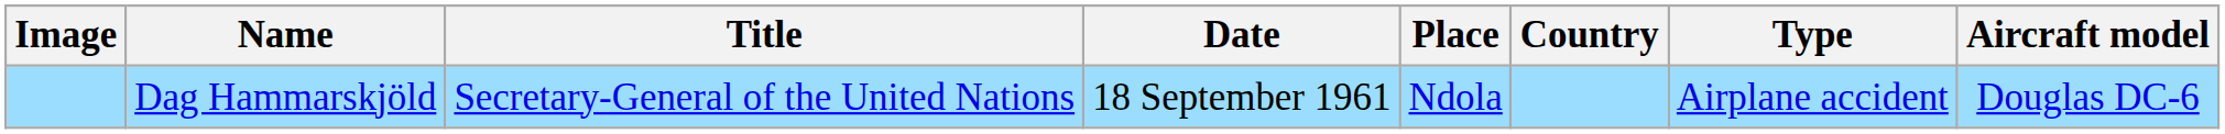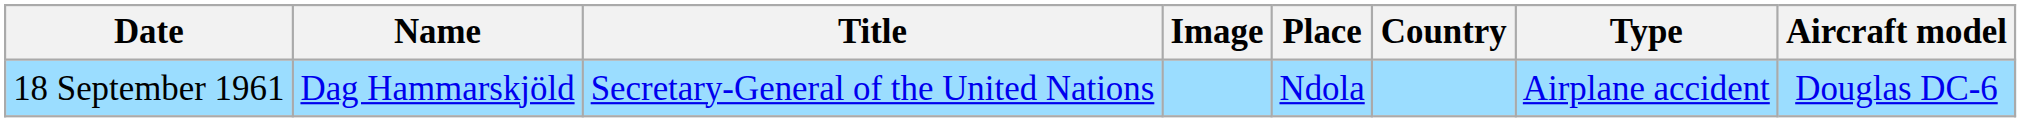columns swapped: Image <-> Date
